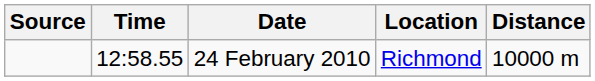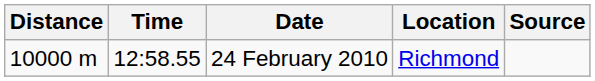columns swapped: Distance <-> Source
